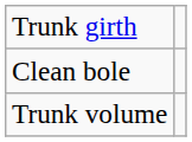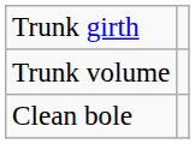rows swapped: Clean bole <-> Trunk volume
